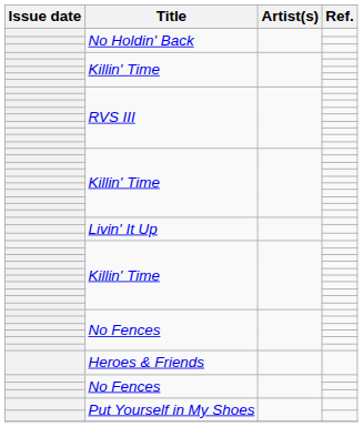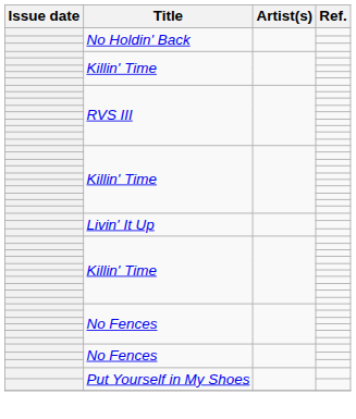- row: Heroes & Friends
